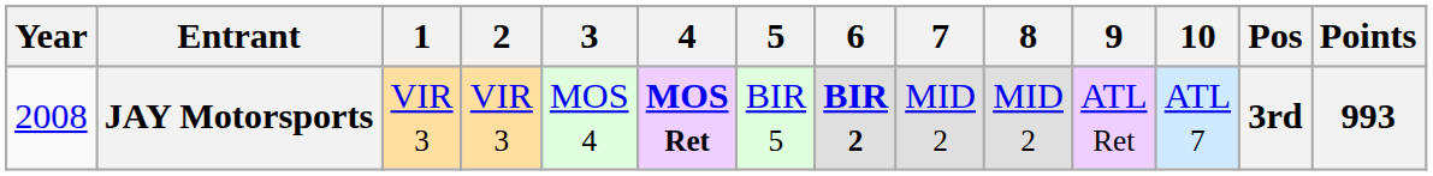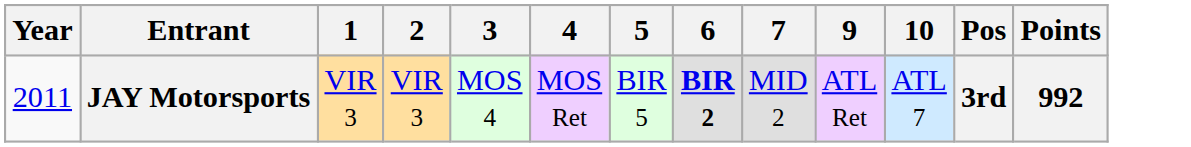- column: 8 | MID 2
JAY Motorsports | Year: 2008 -> 2011
JAY Motorsports | 4: bold -> normal
JAY Motorsports | Points: 993 -> 992
